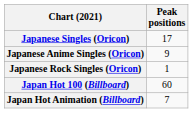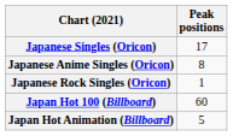Japanese Anime Singles (Oricon) | Peak positions: 9 -> 8
Japan Hot Animation (Billboard) | Peak positions: 7 -> 5
